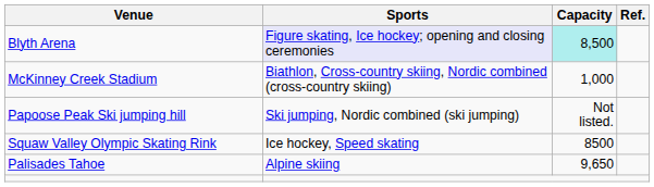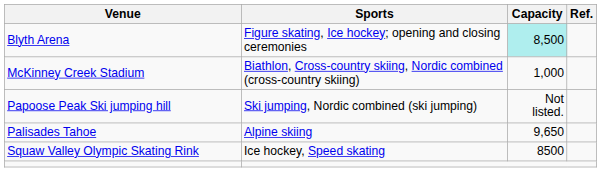Blyth Arena | Sports: lavender background -> no background
rows swapped: Squaw Valley Olympic Skating Rink <-> Palisades Tahoe
